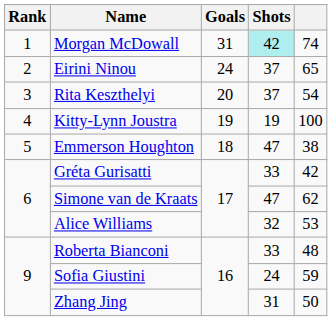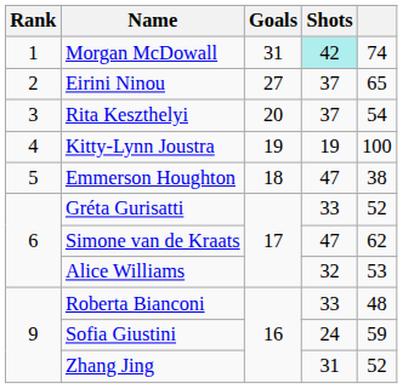Eirini Ninou | Goals: 24 -> 27
Gréta Gurisatti | column 5: 42 -> 52
Zhang Jing | column 5: 50 -> 52
